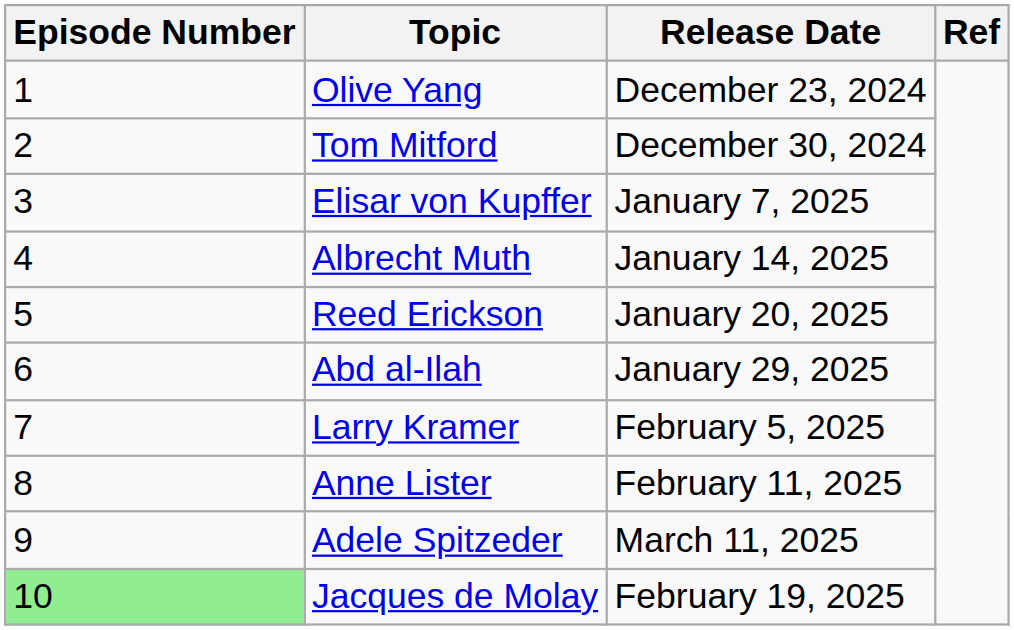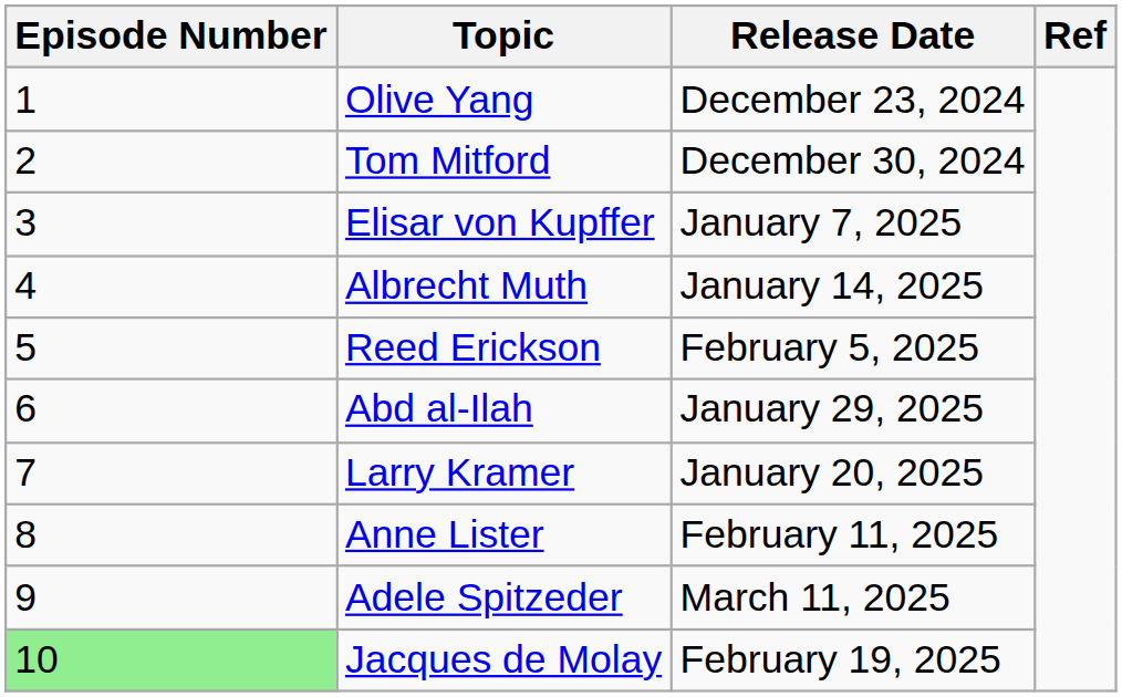Reed Erickson | Release Date: January 20, 2025 -> February 5, 2025
Larry Kramer | Release Date: February 5, 2025 -> January 20, 2025
